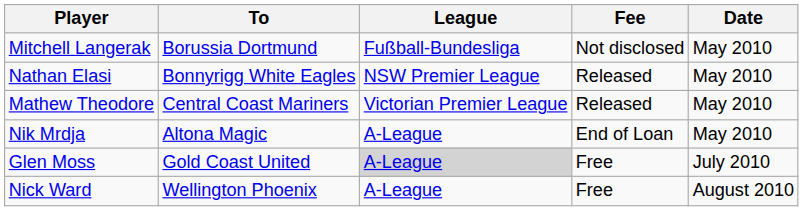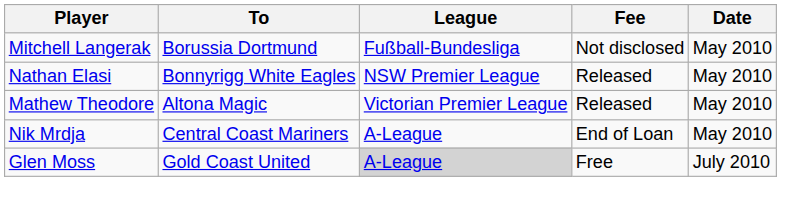Mathew Theodore | To: Central Coast Mariners -> Altona Magic
Nik Mrdja | To: Altona Magic -> Central Coast Mariners
- row: Nick Ward | Wellington Phoenix | A-League | Free | August 2010
